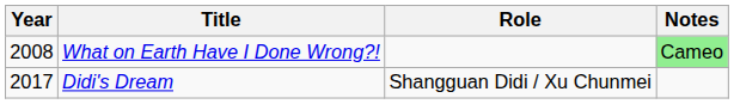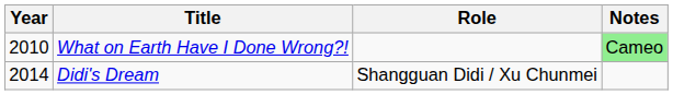What on Earth Have I Done Wrong?! | Year: 2008 -> 2010
Didi's Dream | Year: 2017 -> 2014
